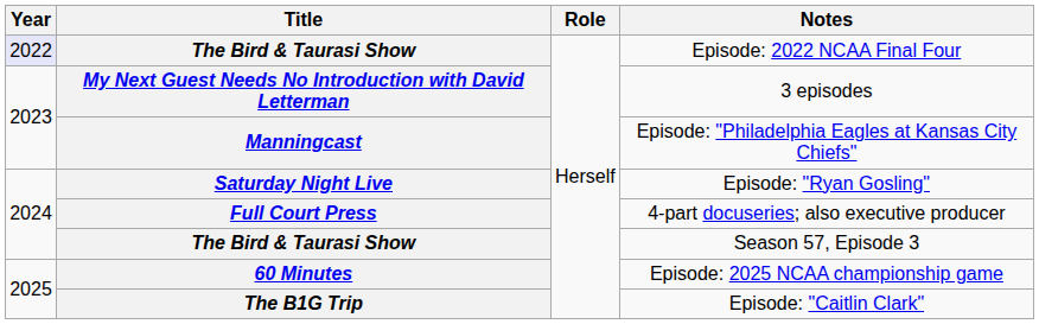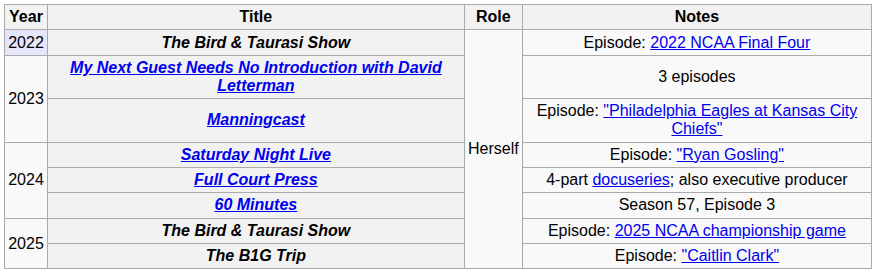Season 57, Episode 3 | Title: The Bird & Taurasi Show -> 60 Minutes
Episode: 2025 NCAA championship game | Title: 60 Minutes -> The Bird & Taurasi Show
